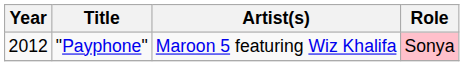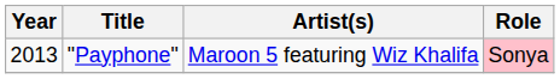"Payphone" | Year: 2012 -> 2013
